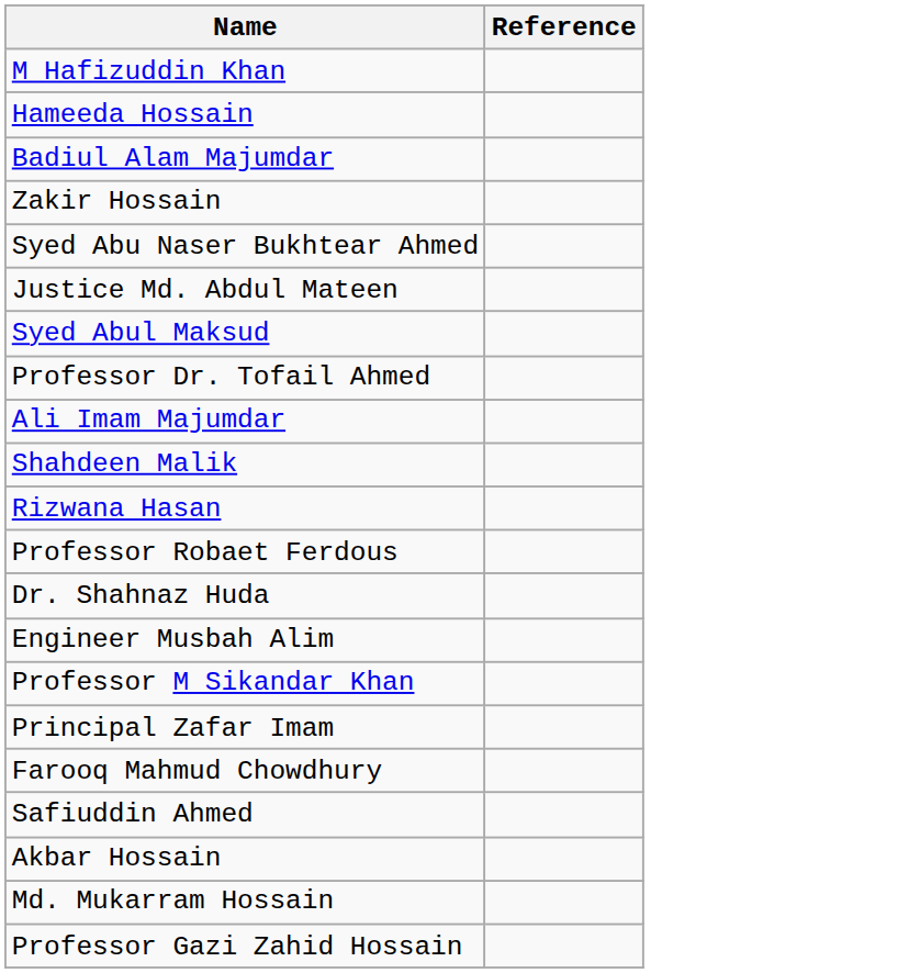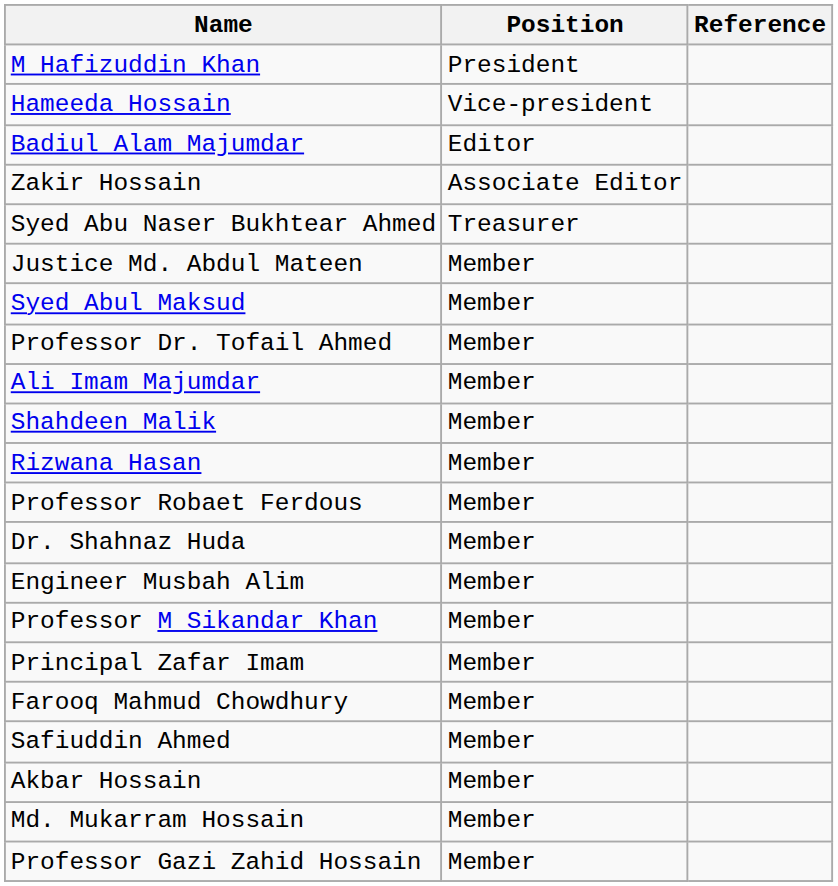+ column: Position | President | Vice-president | Editor | Associate Editor | Treasurer | Member | Member | Member | Member | Member | Member | Member | Member | Member | Member | Member | Member | Member | Member | Member | Member
